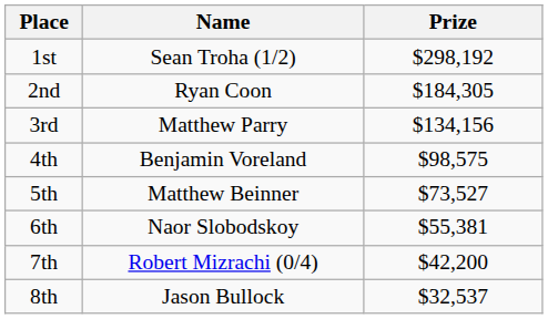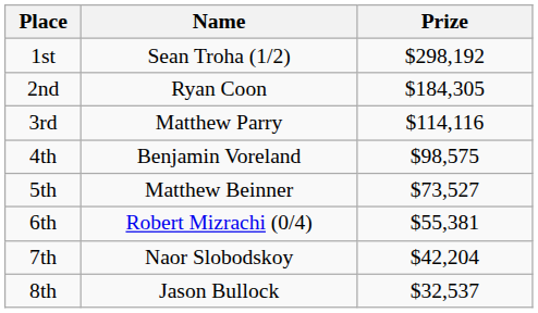3rd | Prize: $134,156 -> $114,116
6th | Name: Naor Slobodskoy -> Robert Mizrachi (0/4)
7th | Name: Robert Mizrachi (0/4) -> Naor Slobodskoy
7th | Prize: $42,200 -> $42,204
